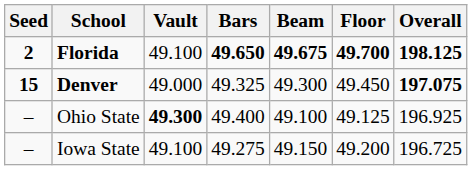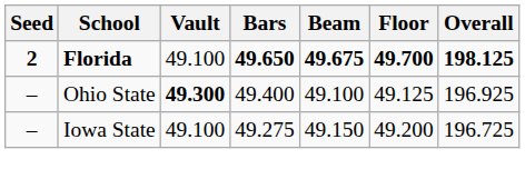- row: 15 | Denver | 49.000 | 49.325 | 49.300 | 49.450 | 197.075
